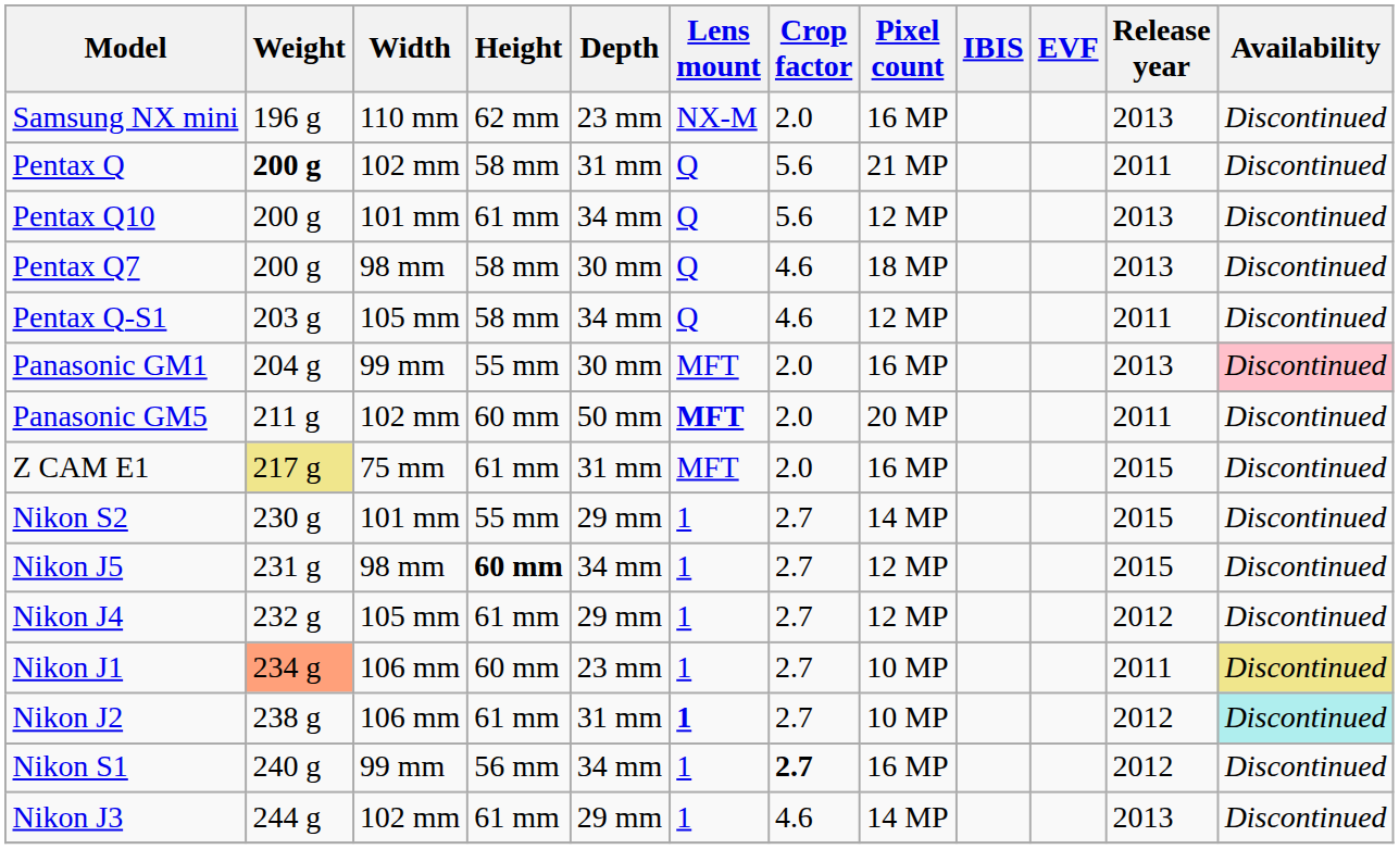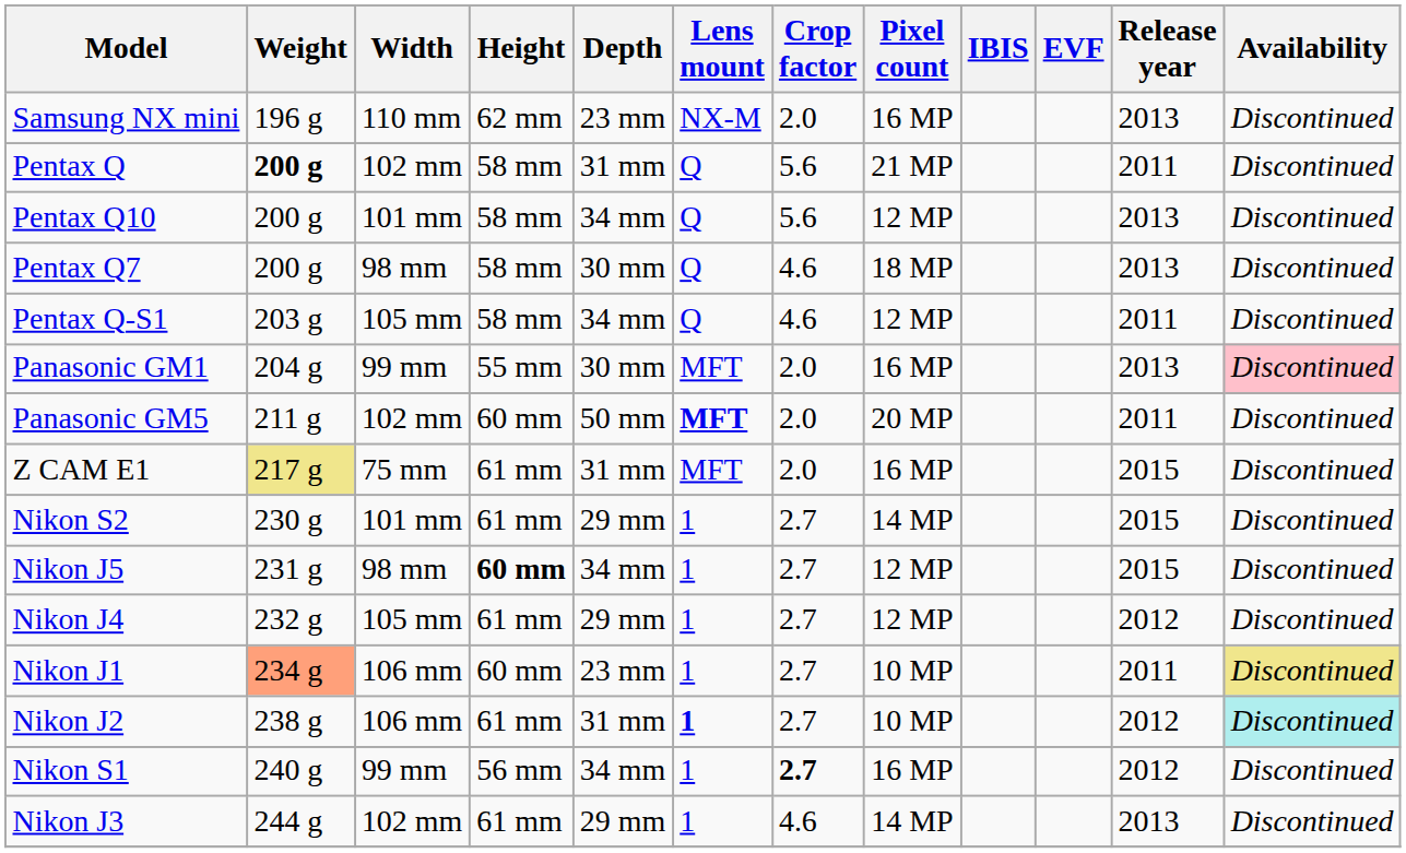Pentax Q10 | Height: 61 mm -> 58 mm
Nikon S2 | Height: 55 mm -> 61 mm
